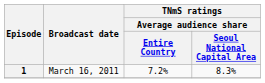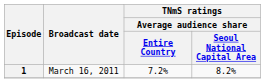1 | column 4: 8.3% -> 8.2%
